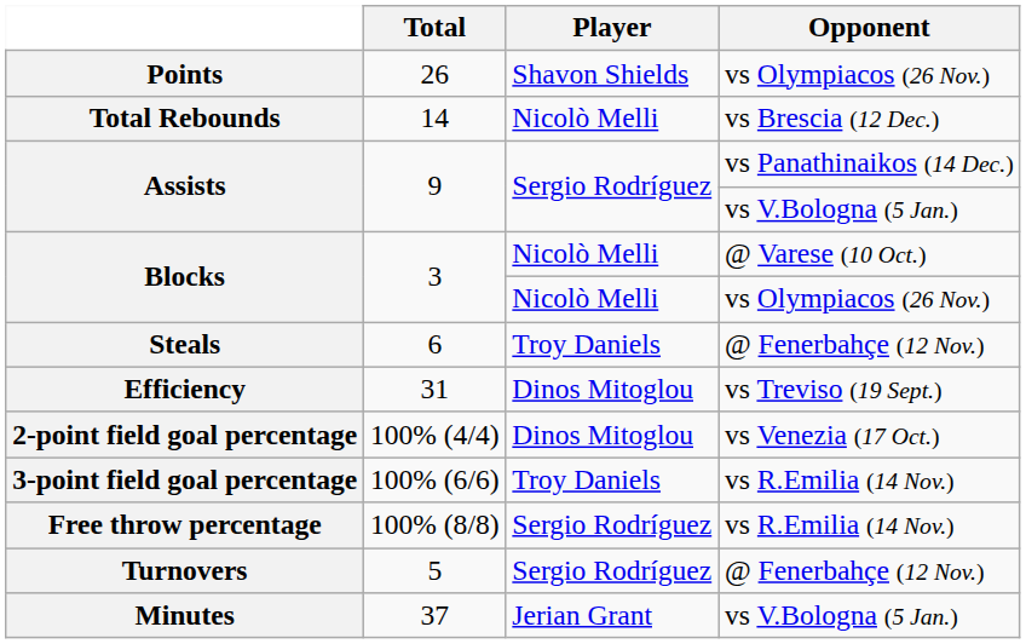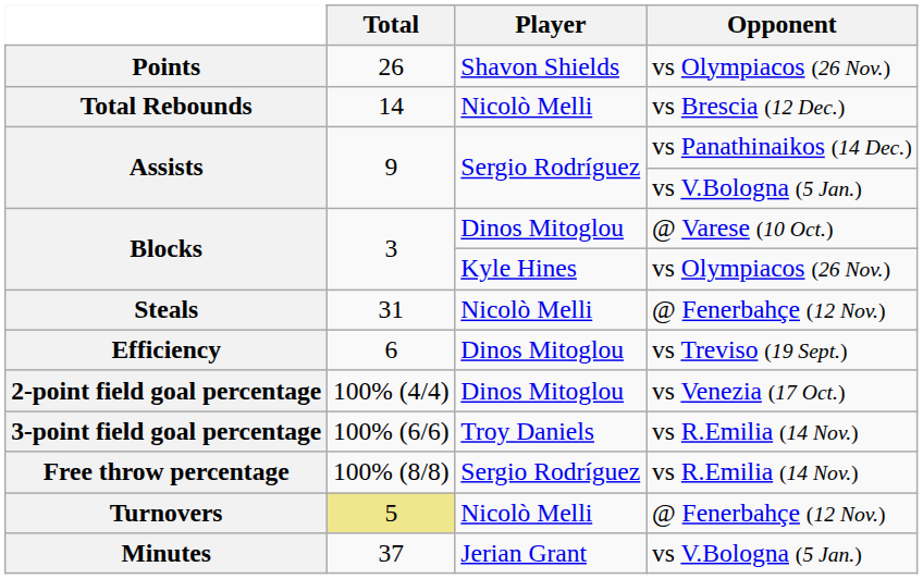Blocks / @ Varese (10 Oct.) | Player: Nicolò Melli -> Dinos Mitoglou
Blocks / vs Olympiacos (26 Nov.) | Player: Nicolò Melli -> Kyle Hines
Steals | Total: 6 -> 31
Steals | Player: Troy Daniels -> Nicolò Melli
Efficiency | Total: 31 -> 6
Turnovers | Total: no background -> khaki background
Turnovers | Player: Sergio Rodríguez -> Nicolò Melli
